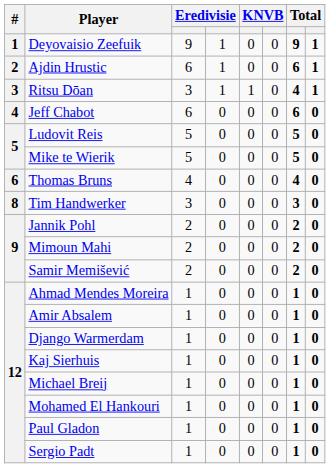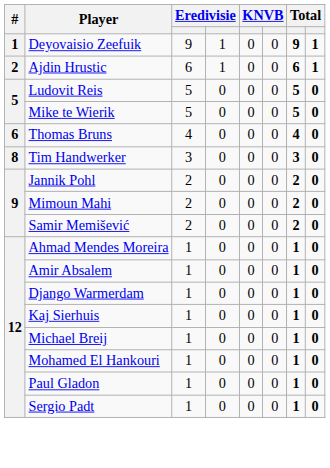- row: 3 | Ritsu Dōan | 3 | 1 | 1 | 0 | 4 | 1
- row: 4 | Jeff Chabot | 6 | 0 | 0 | 0 | 6 | 0
